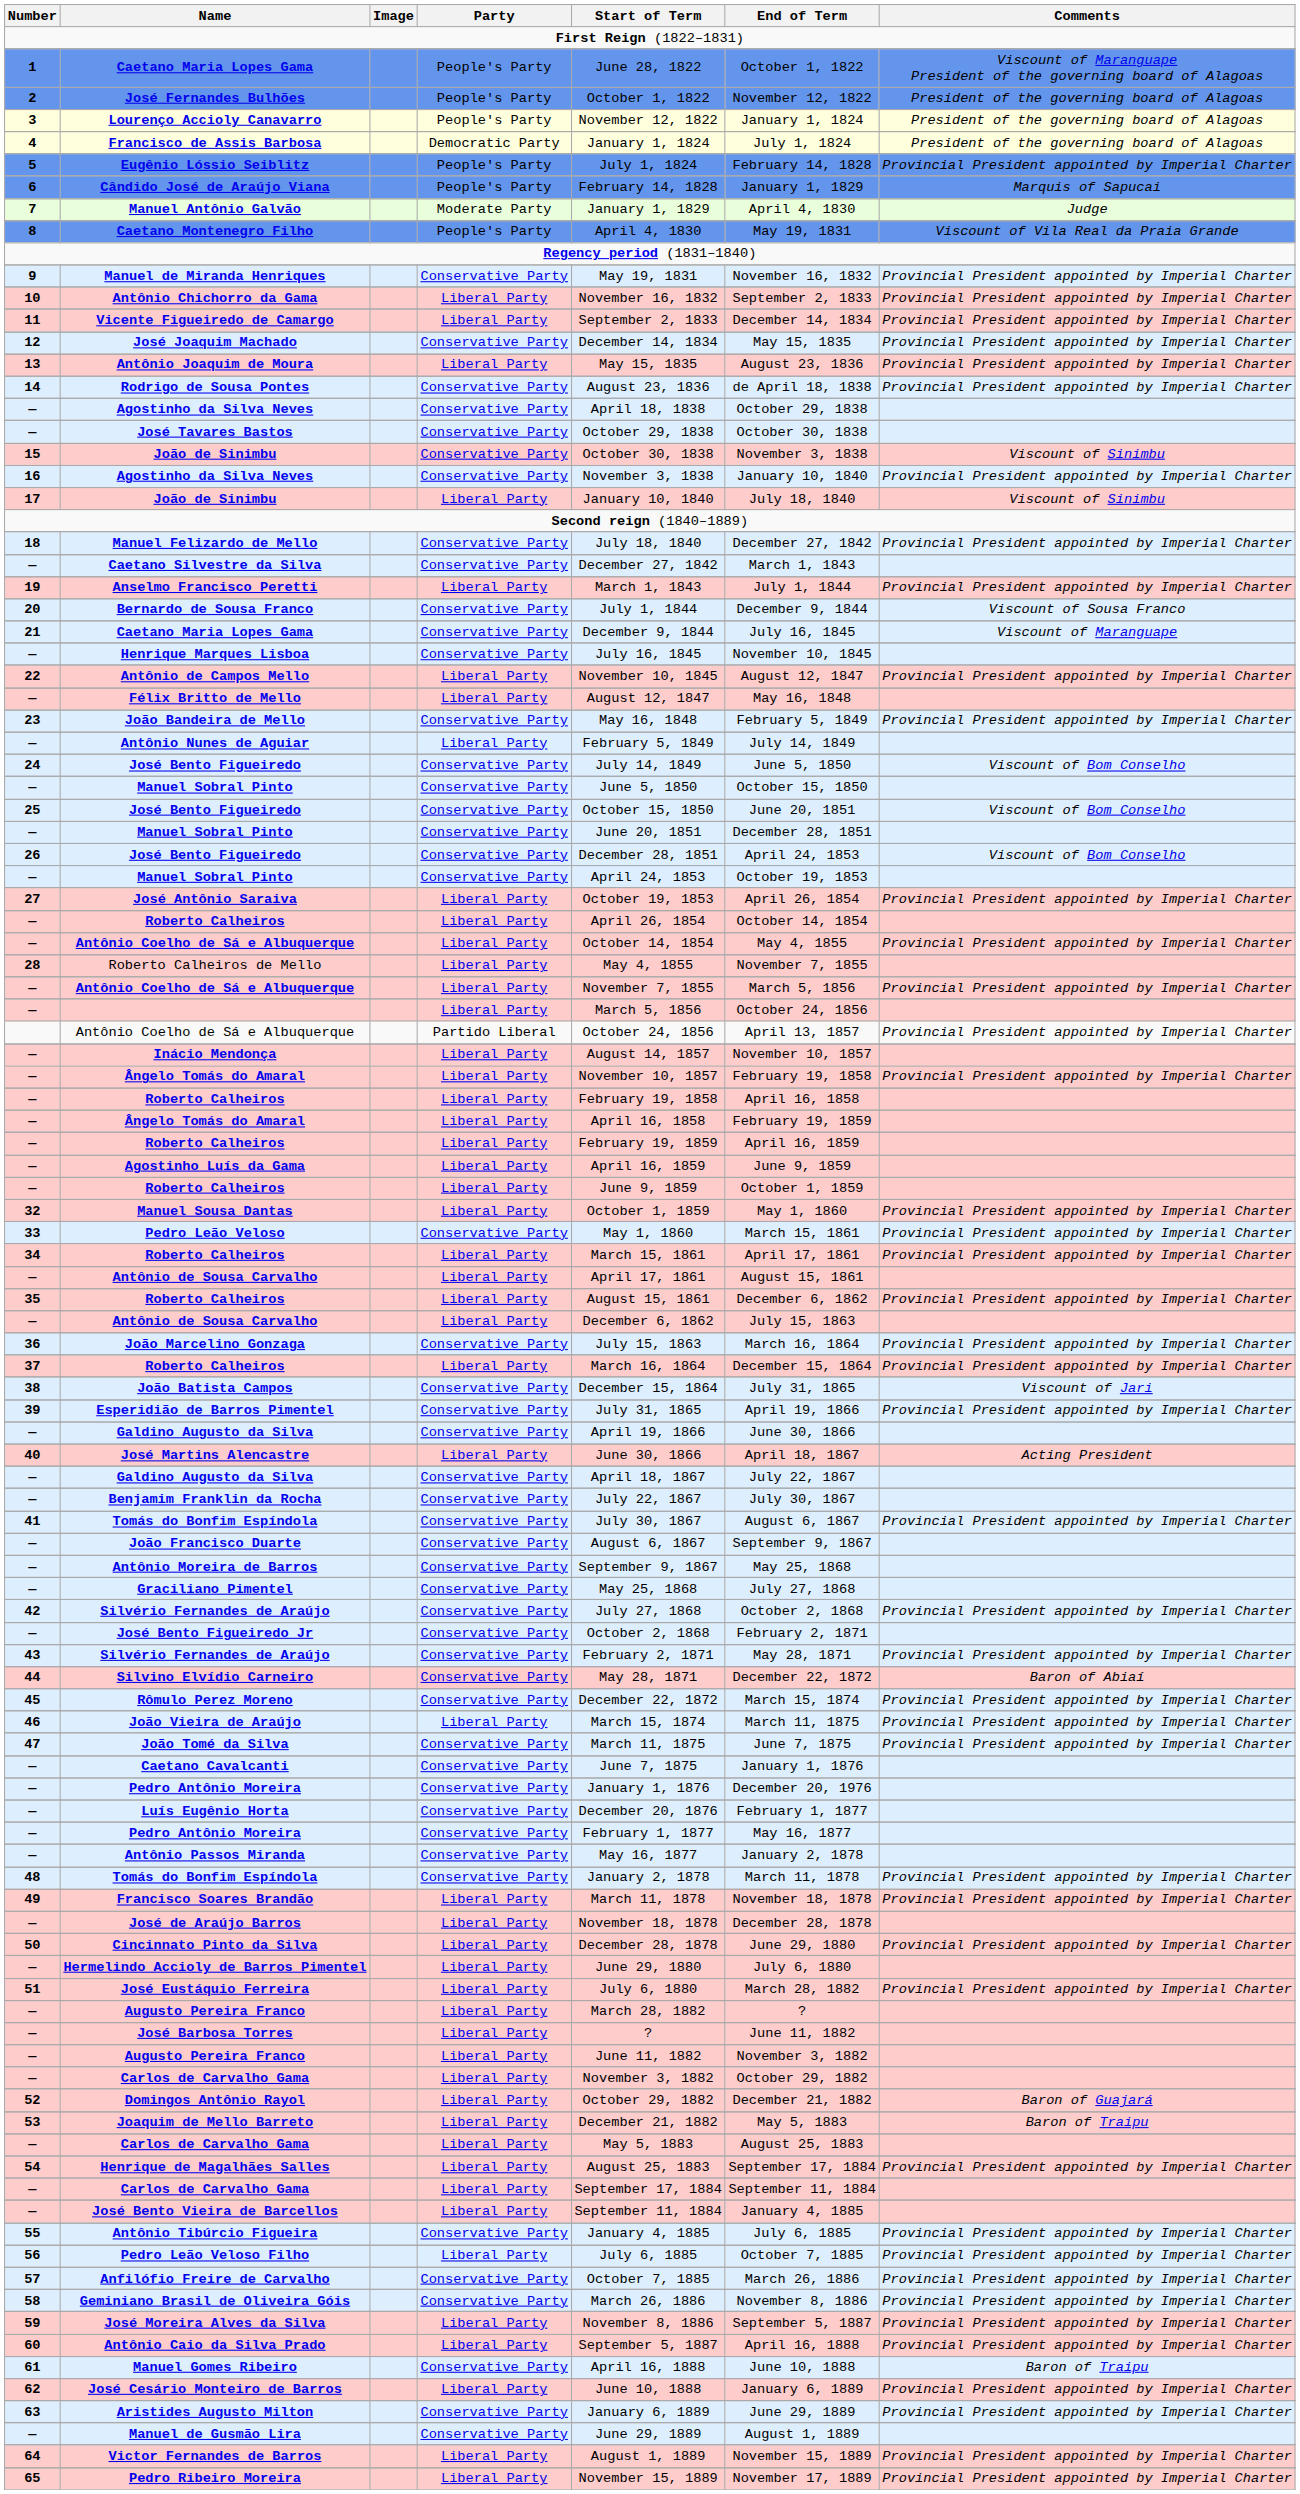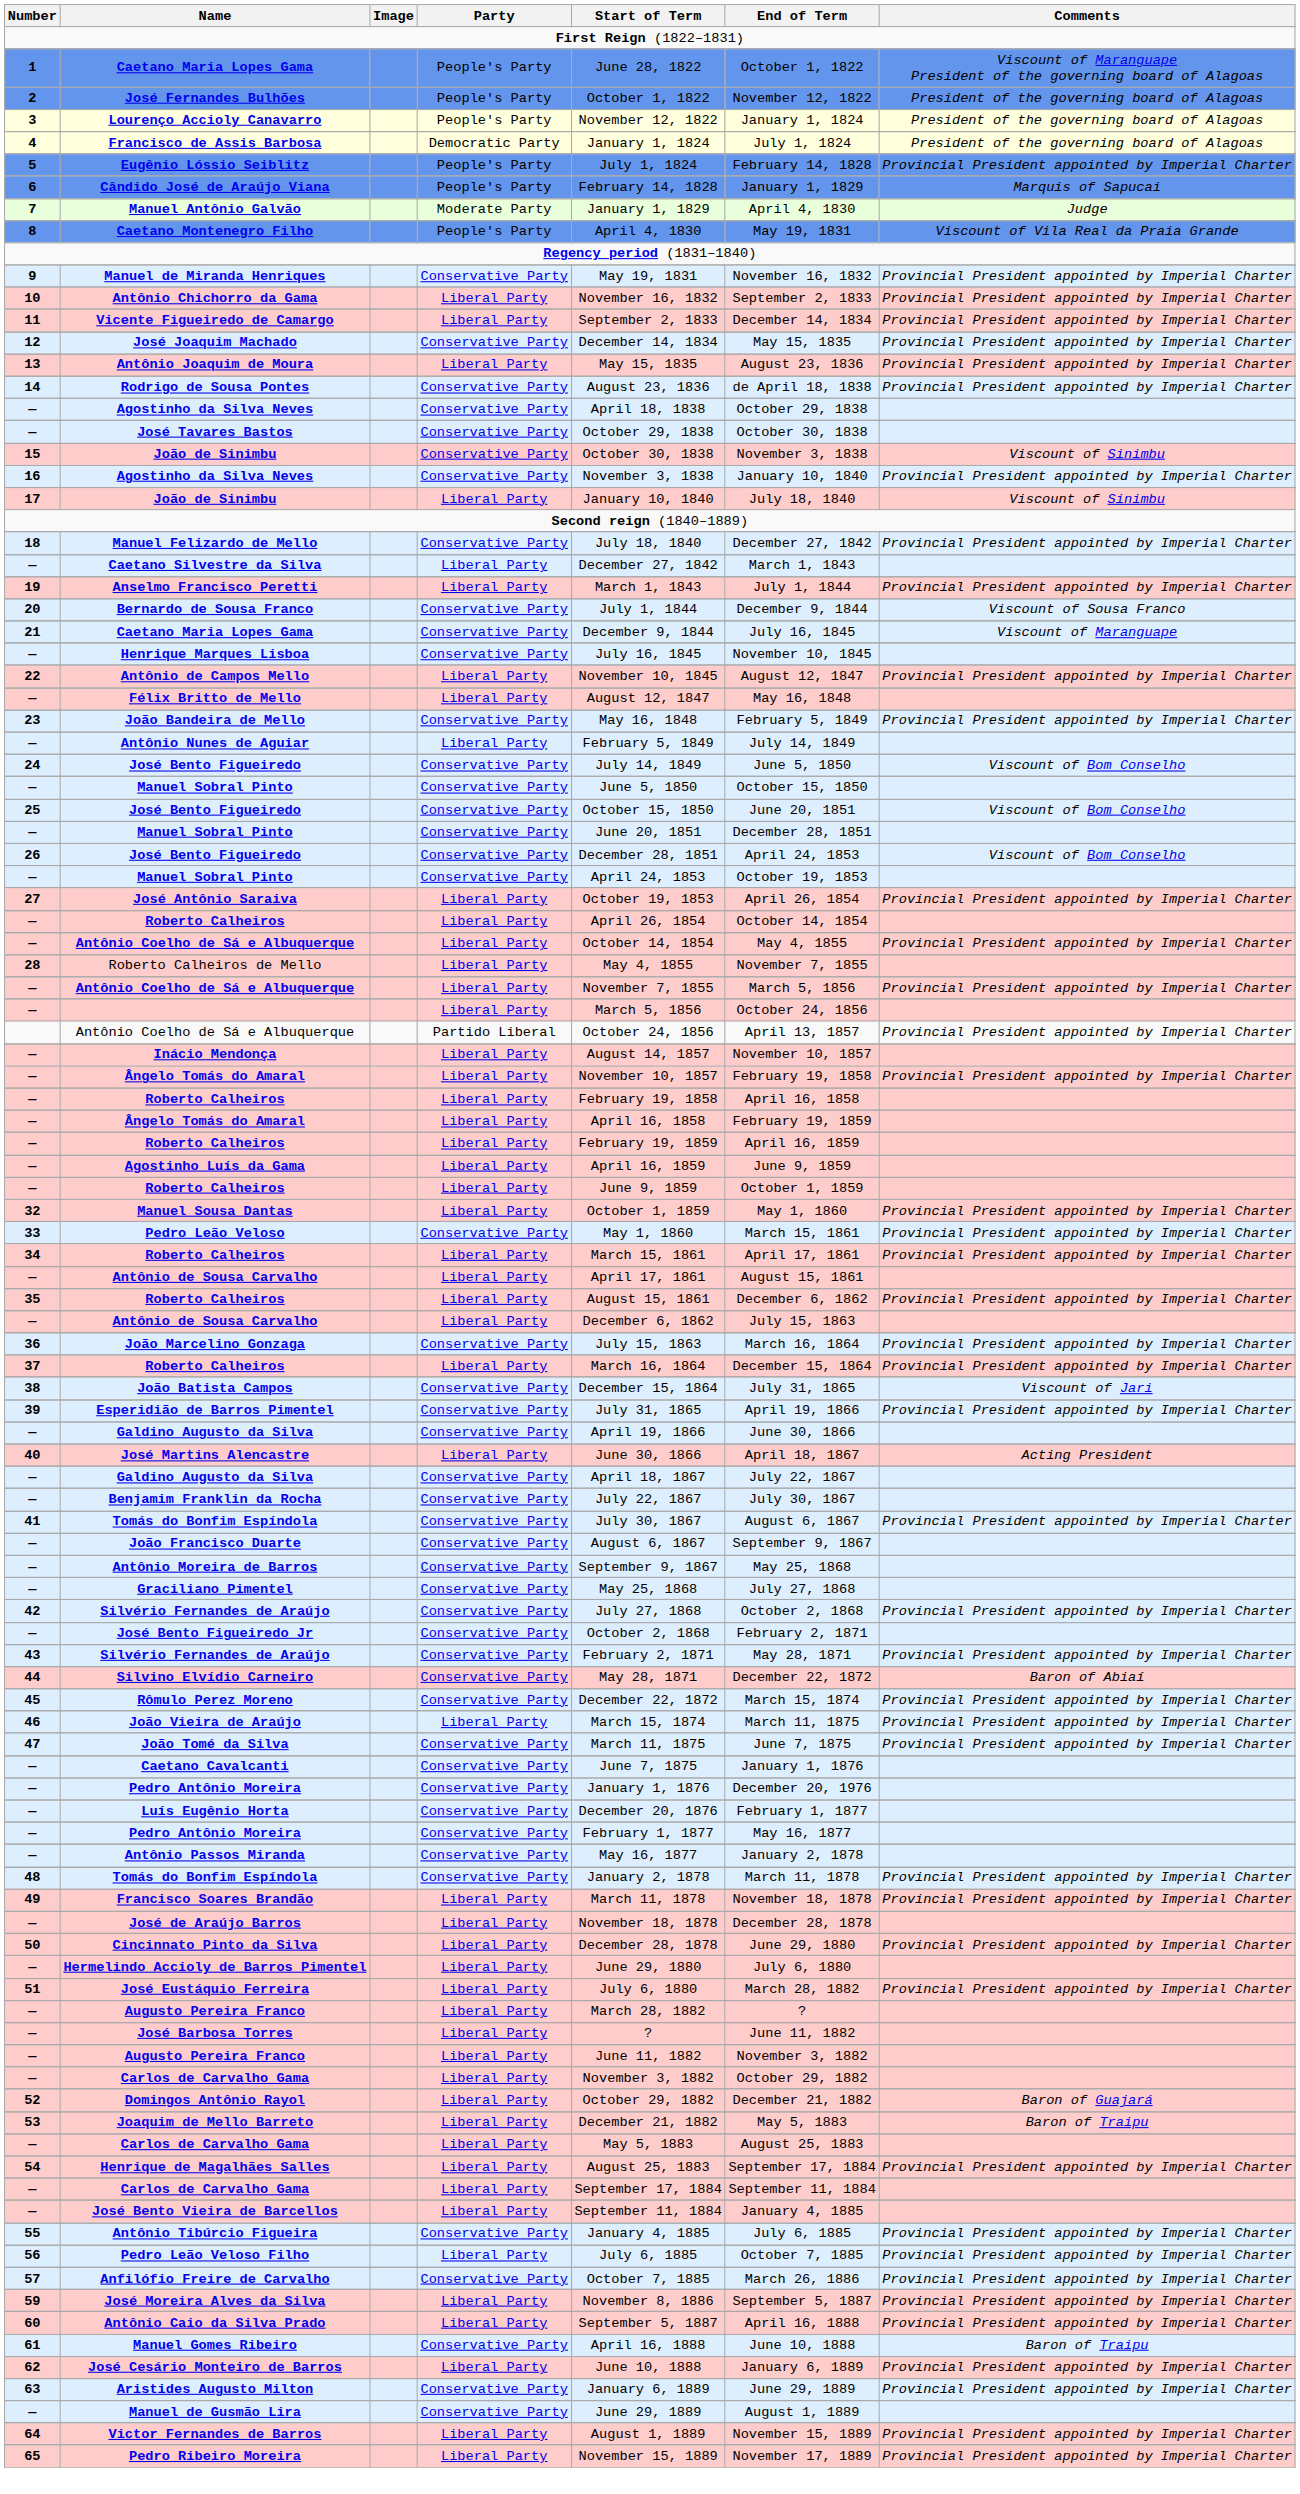Caetano Silvestre da Silva | Party: Conservative Party -> Liberal Party
- row: 58 | Geminiano Brasil de Oliveira Góis | Conservative Party | March 26, 1886 | November 8, 1886 | Provincial President appointed by Imperial Charter
